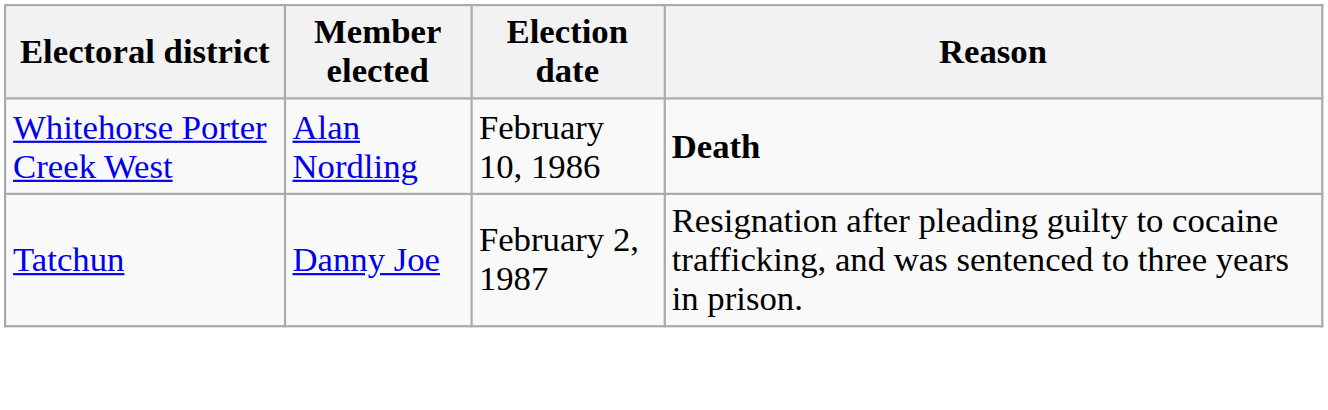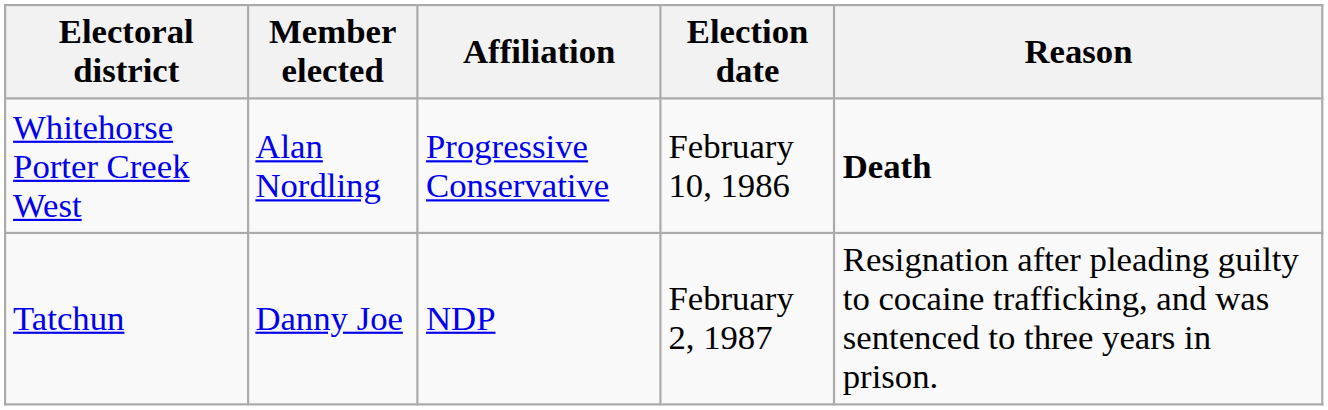+ column: Affiliation | Progressive Conservative | NDP
